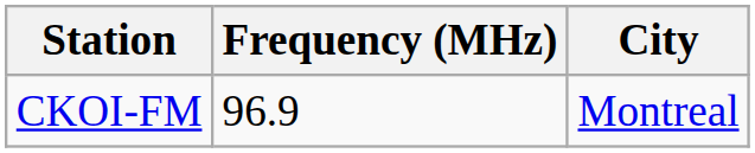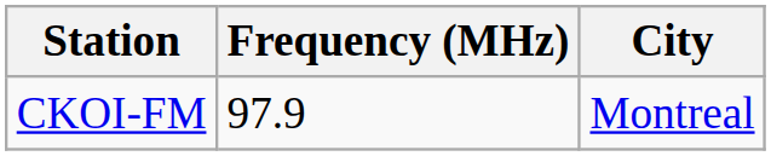CKOI-FM | Frequency (MHz): 96.9 -> 97.9
